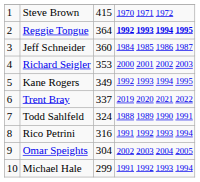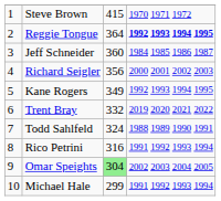Richard Seigler | column 3: 353 -> 356
Trent Bray | column 3: 337 -> 332
Omar Speights | column 3: no background -> lightgreen background
